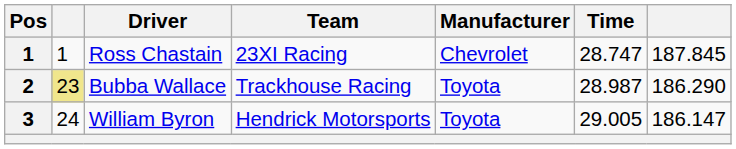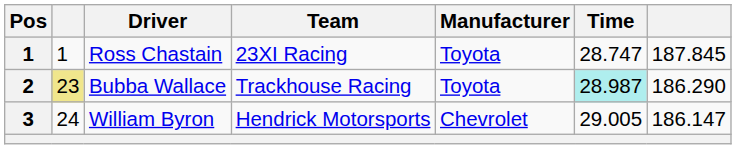Ross Chastain | Manufacturer: Chevrolet -> Toyota
Bubba Wallace | Time: no background -> paleturquoise background
William Byron | Manufacturer: Toyota -> Chevrolet
